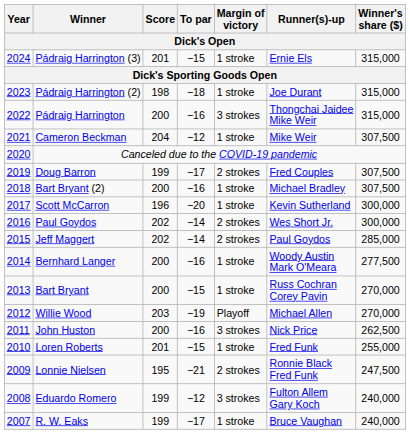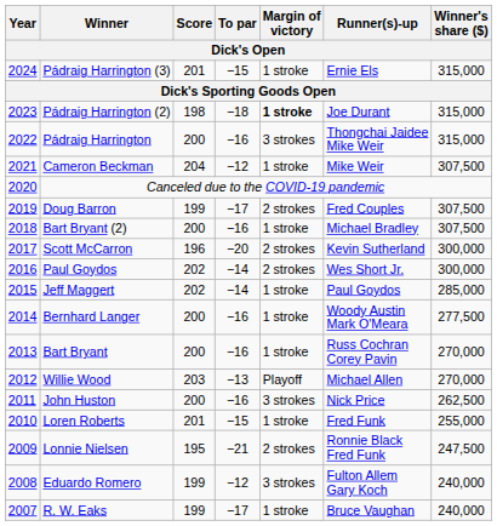Pádraig Harrington (2) | Margin of victory: normal -> bold
Scott McCarron | Margin of victory: 1 stroke -> 2 strokes
Jeff Maggert | Margin of victory: 2 strokes -> 1 stroke
Bart Bryant | To par: −15 -> −16
Willie Wood | To par: −19 -> −13
